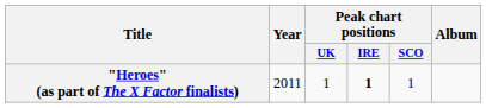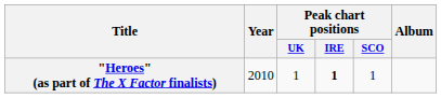"Heroes" (as part of The X Factor finalists) | Year: 2011 -> 2010
